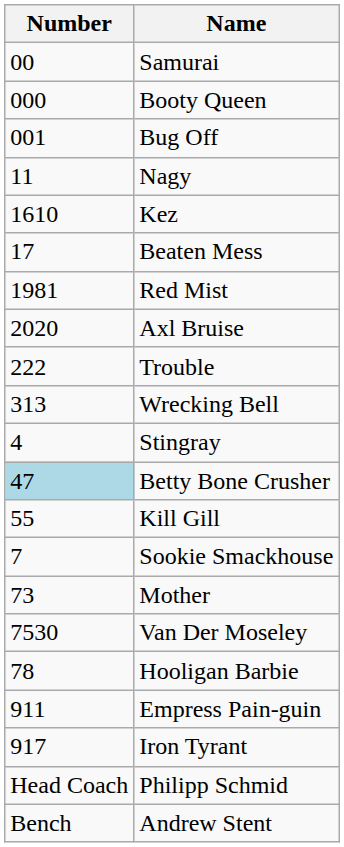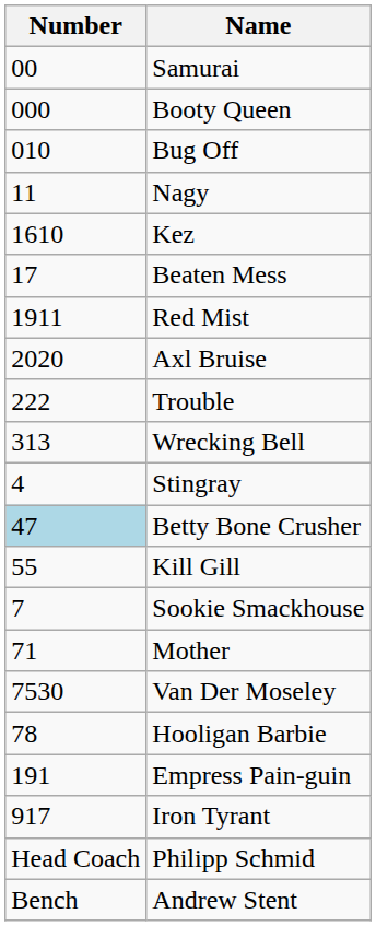Bug Off | Number: 001 -> 010
Red Mist | Number: 1981 -> 1911
Mother | Number: 73 -> 71
Empress Pain-guin | Number: 911 -> 191
